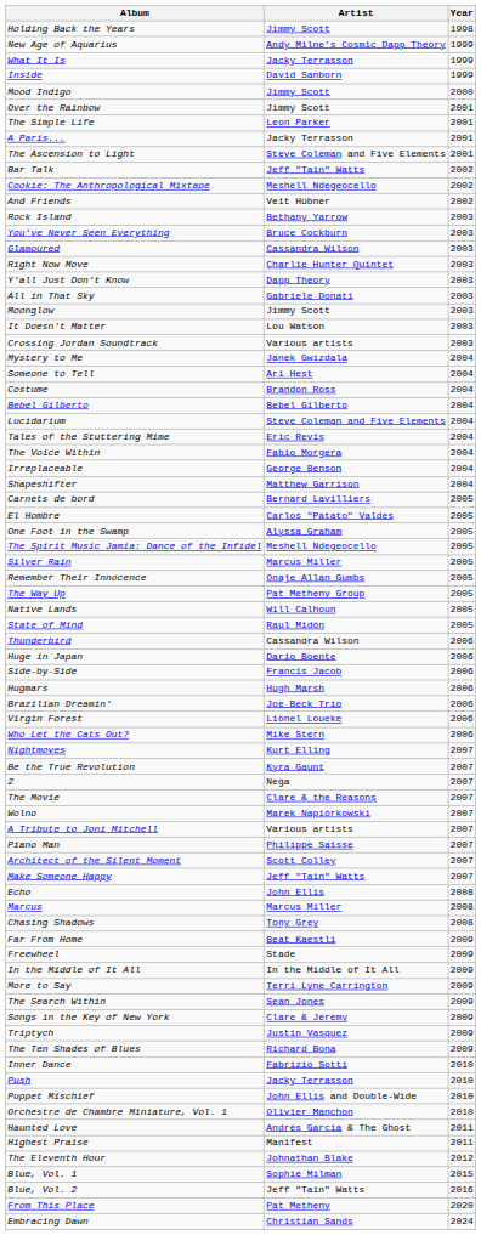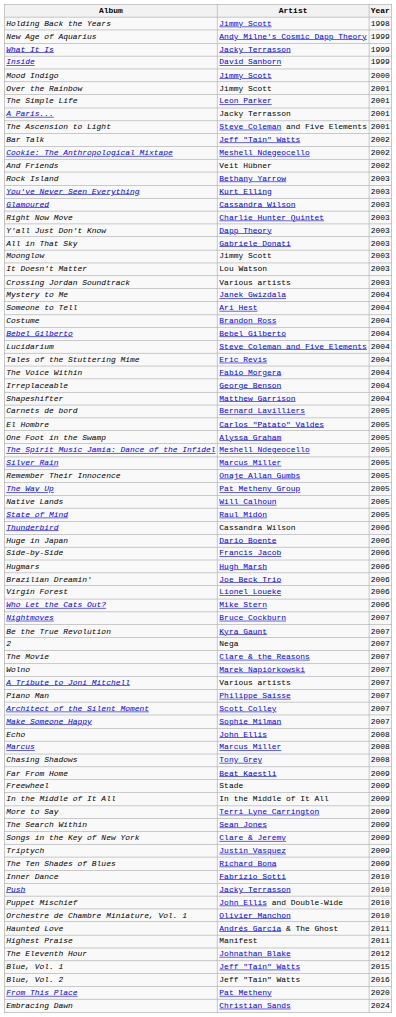You've Never Seen Everything | Artist: Bruce Cockburn -> Kurt Elling
Nightmoves | Artist: Kurt Elling -> Bruce Cockburn
Make Someone Happy | Artist: Jeff "Tain" Watts -> Sophie Milman
Blue, Vol. 1 | Artist: Sophie Milman -> Jeff "Tain" Watts
